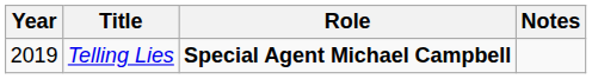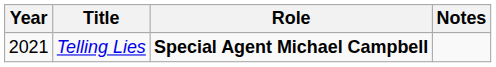Telling Lies | Year: 2019 -> 2021
